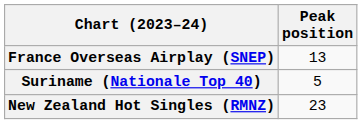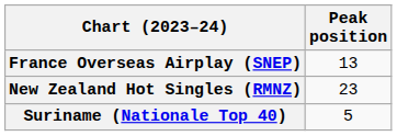rows swapped: New Zealand Hot Singles (RMNZ) <-> Suriname (Nationale Top 40)
